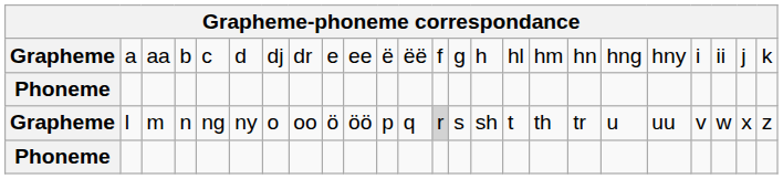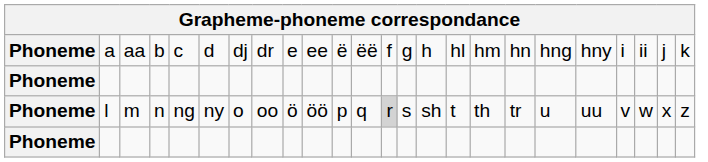a | column 1: Grapheme -> Phoneme
l | column 1: Grapheme -> Phoneme
